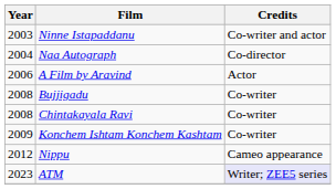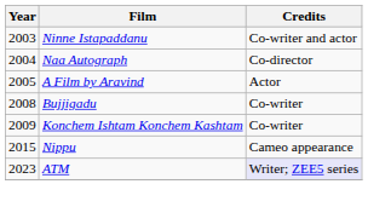A Film by Aravind | Year: 2006 -> 2005
- row: 2008 | Chintakayala Ravi | Co-writer
Nippu | Year: 2012 -> 2015
